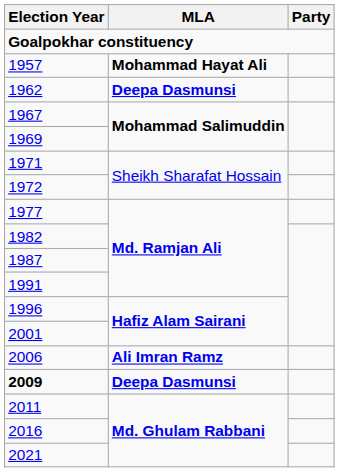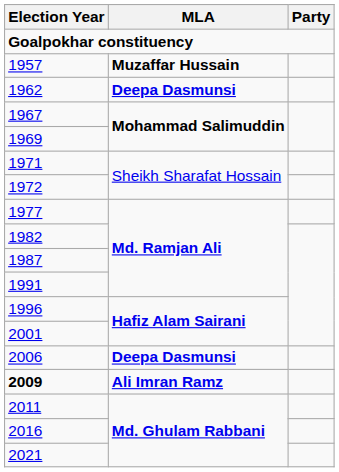1957 | MLA: Mohammad Hayat Ali -> Muzaffar Hussain
2006 | MLA: Ali Imran Ramz -> Deepa Dasmunsi
2009 | MLA: Deepa Dasmunsi -> Ali Imran Ramz
